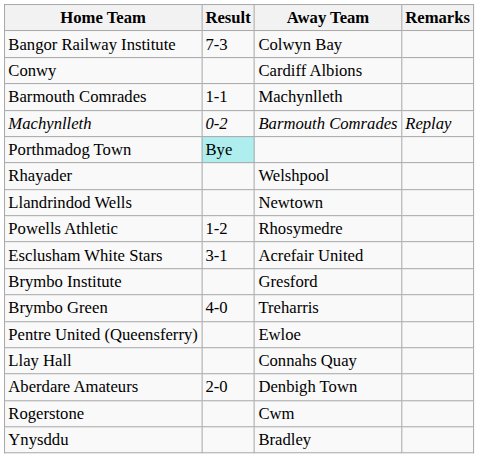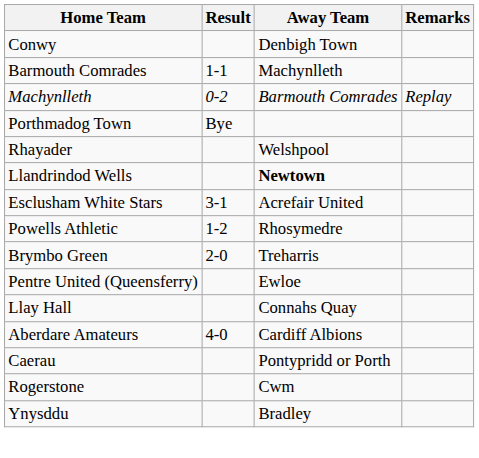- row: Bangor Railway Institute | 7-3 | Colwyn Bay
Conwy | Away Team: Cardiff Albions -> Denbigh Town
Porthmadog Town | Result: paleturquoise background -> no background
Llandrindod Wells | Away Team: normal -> bold
rows swapped: Esclusham White Stars <-> Powells Athletic
- row: Brymbo Institute | Gresford
Brymbo Green | Result: 4-0 -> 2-0
Aberdare Amateurs | Result: 2-0 -> 4-0
Aberdare Amateurs | Away Team: Denbigh Town -> Cardiff Albions
+ row: Caerau | Pontypridd or Porth
